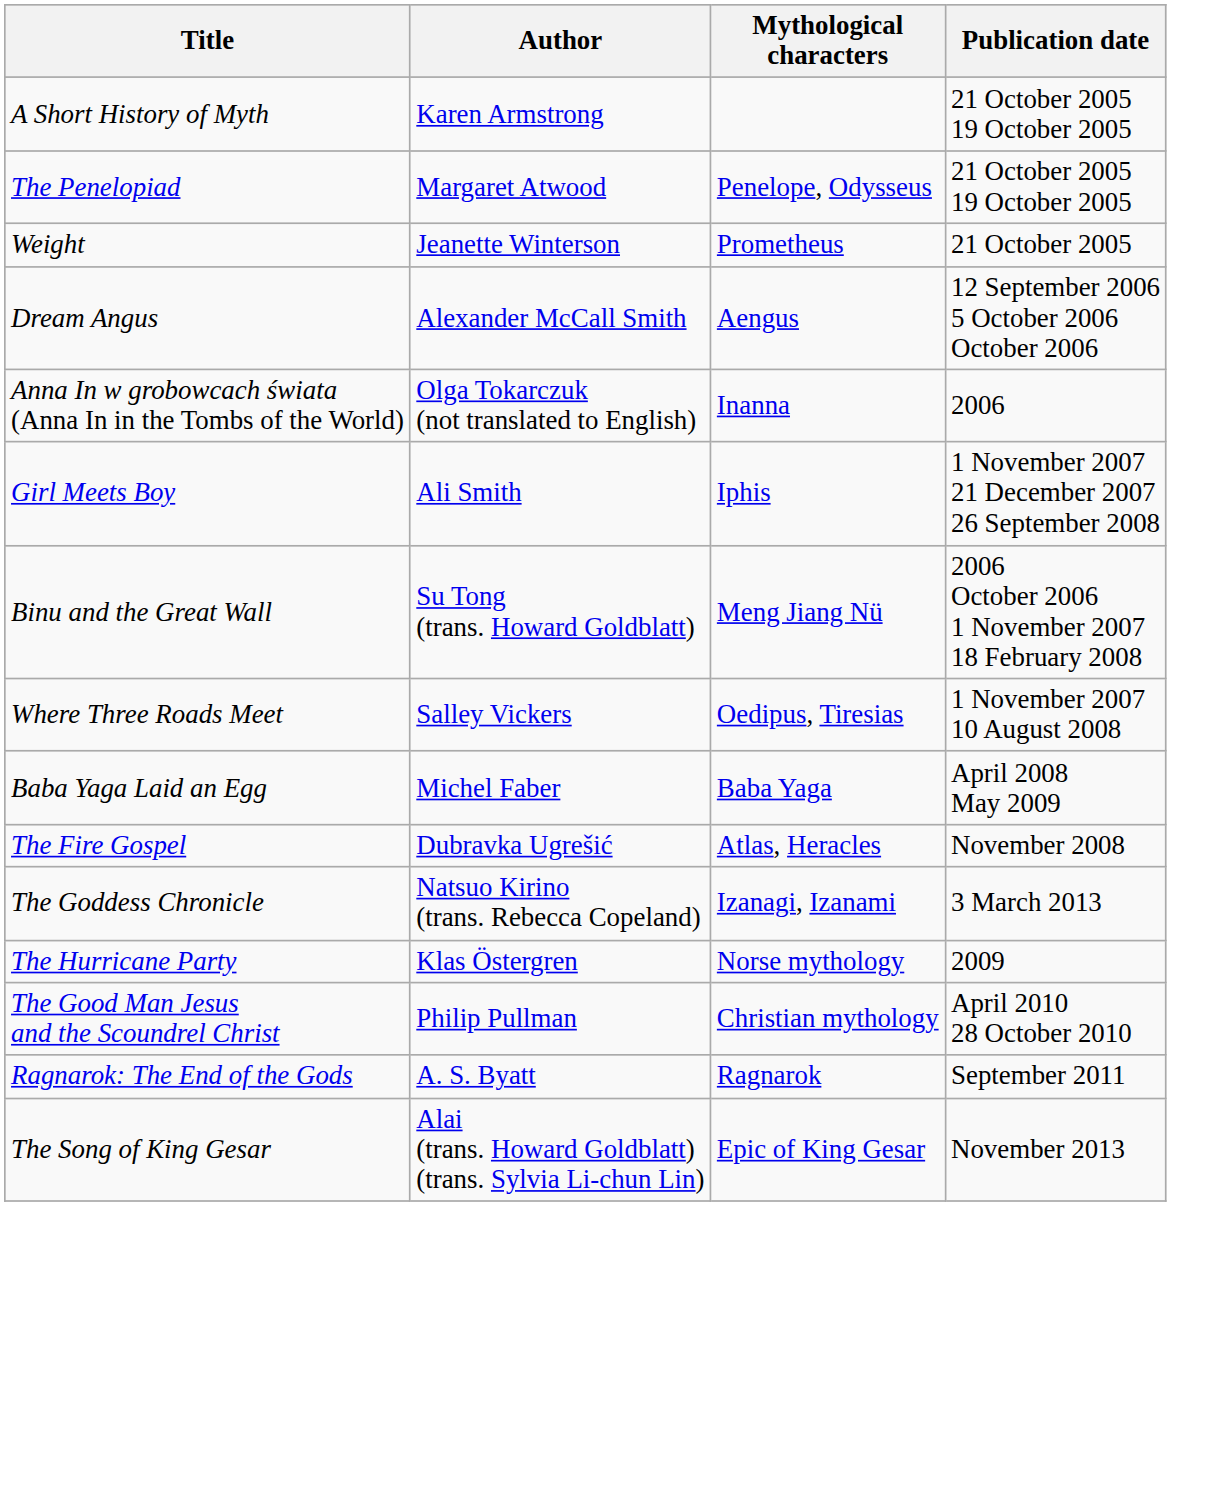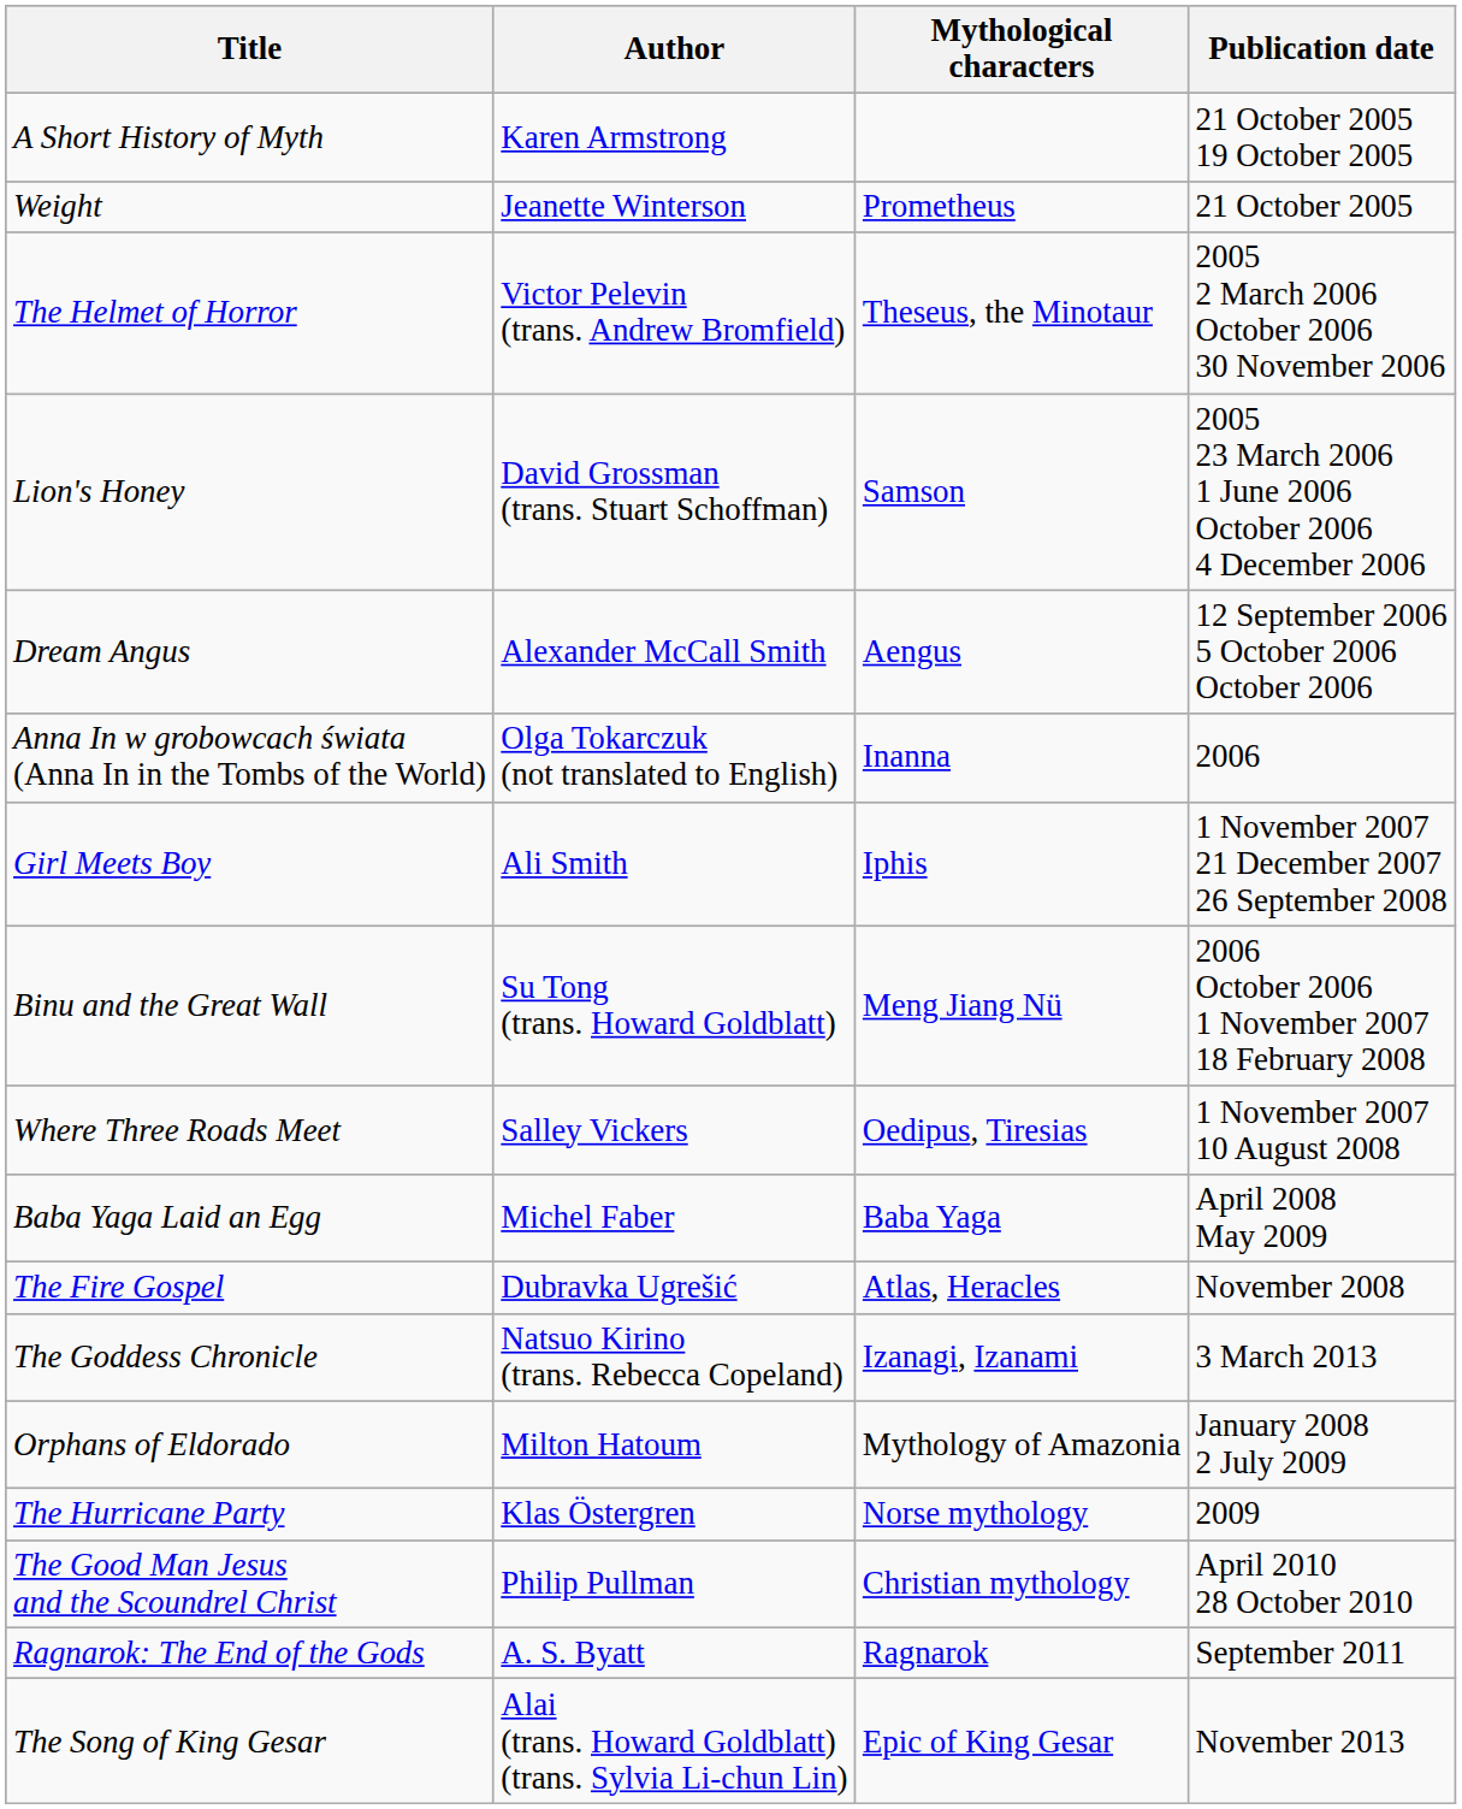- row: The Penelopiad | Margaret Atwood | Penelope, Odysseus | 21 October 2005 19 October 2005
+ row: The Helmet of Horror | Victor Pelevin (trans. Andrew Bromfield) | Theseus, the Minotaur | 2005 2 March 2006 October 2006 30 November 2006
+ row: Lion's Honey | David Grossman (trans. Stuart Schoffman) | Samson | 2005 23 March 2006 1 June 2006 October 2006 4 December 2006
+ row: Orphans of Eldorado | Milton Hatoum | Mythology of Amazonia | January 2008 2 July 2009
